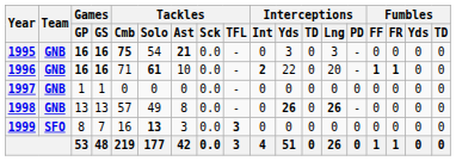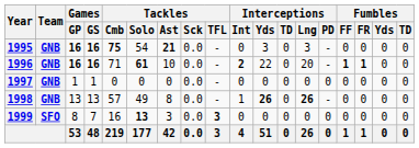1998 | Interceptions / Int: 0 -> 1
